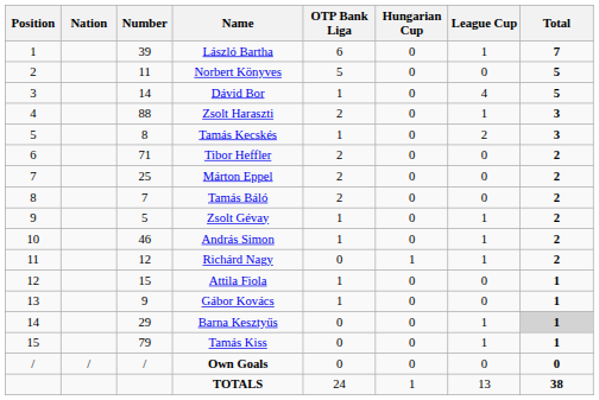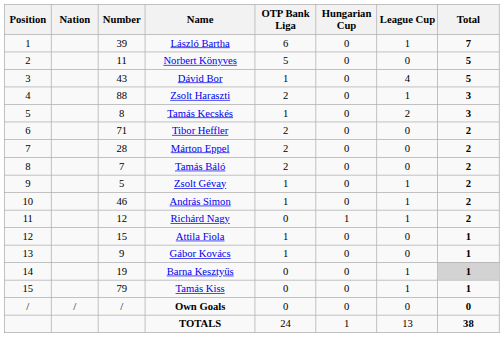Dávid Bor | Number: 14 -> 43
Márton Eppel | Number: 25 -> 28
Barna Kesztyűs | Number: 29 -> 19
